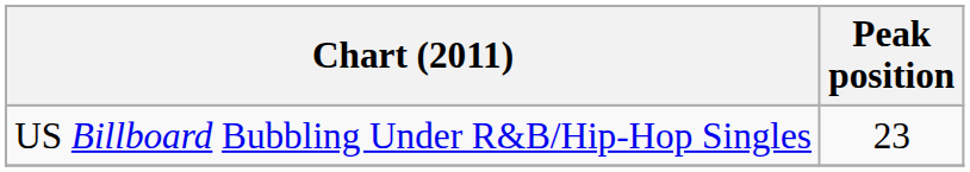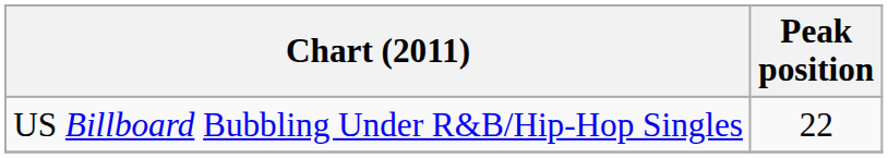US Billboard Bubbling Under R&B/Hip-Hop Singles | Peak position: 23 -> 22
